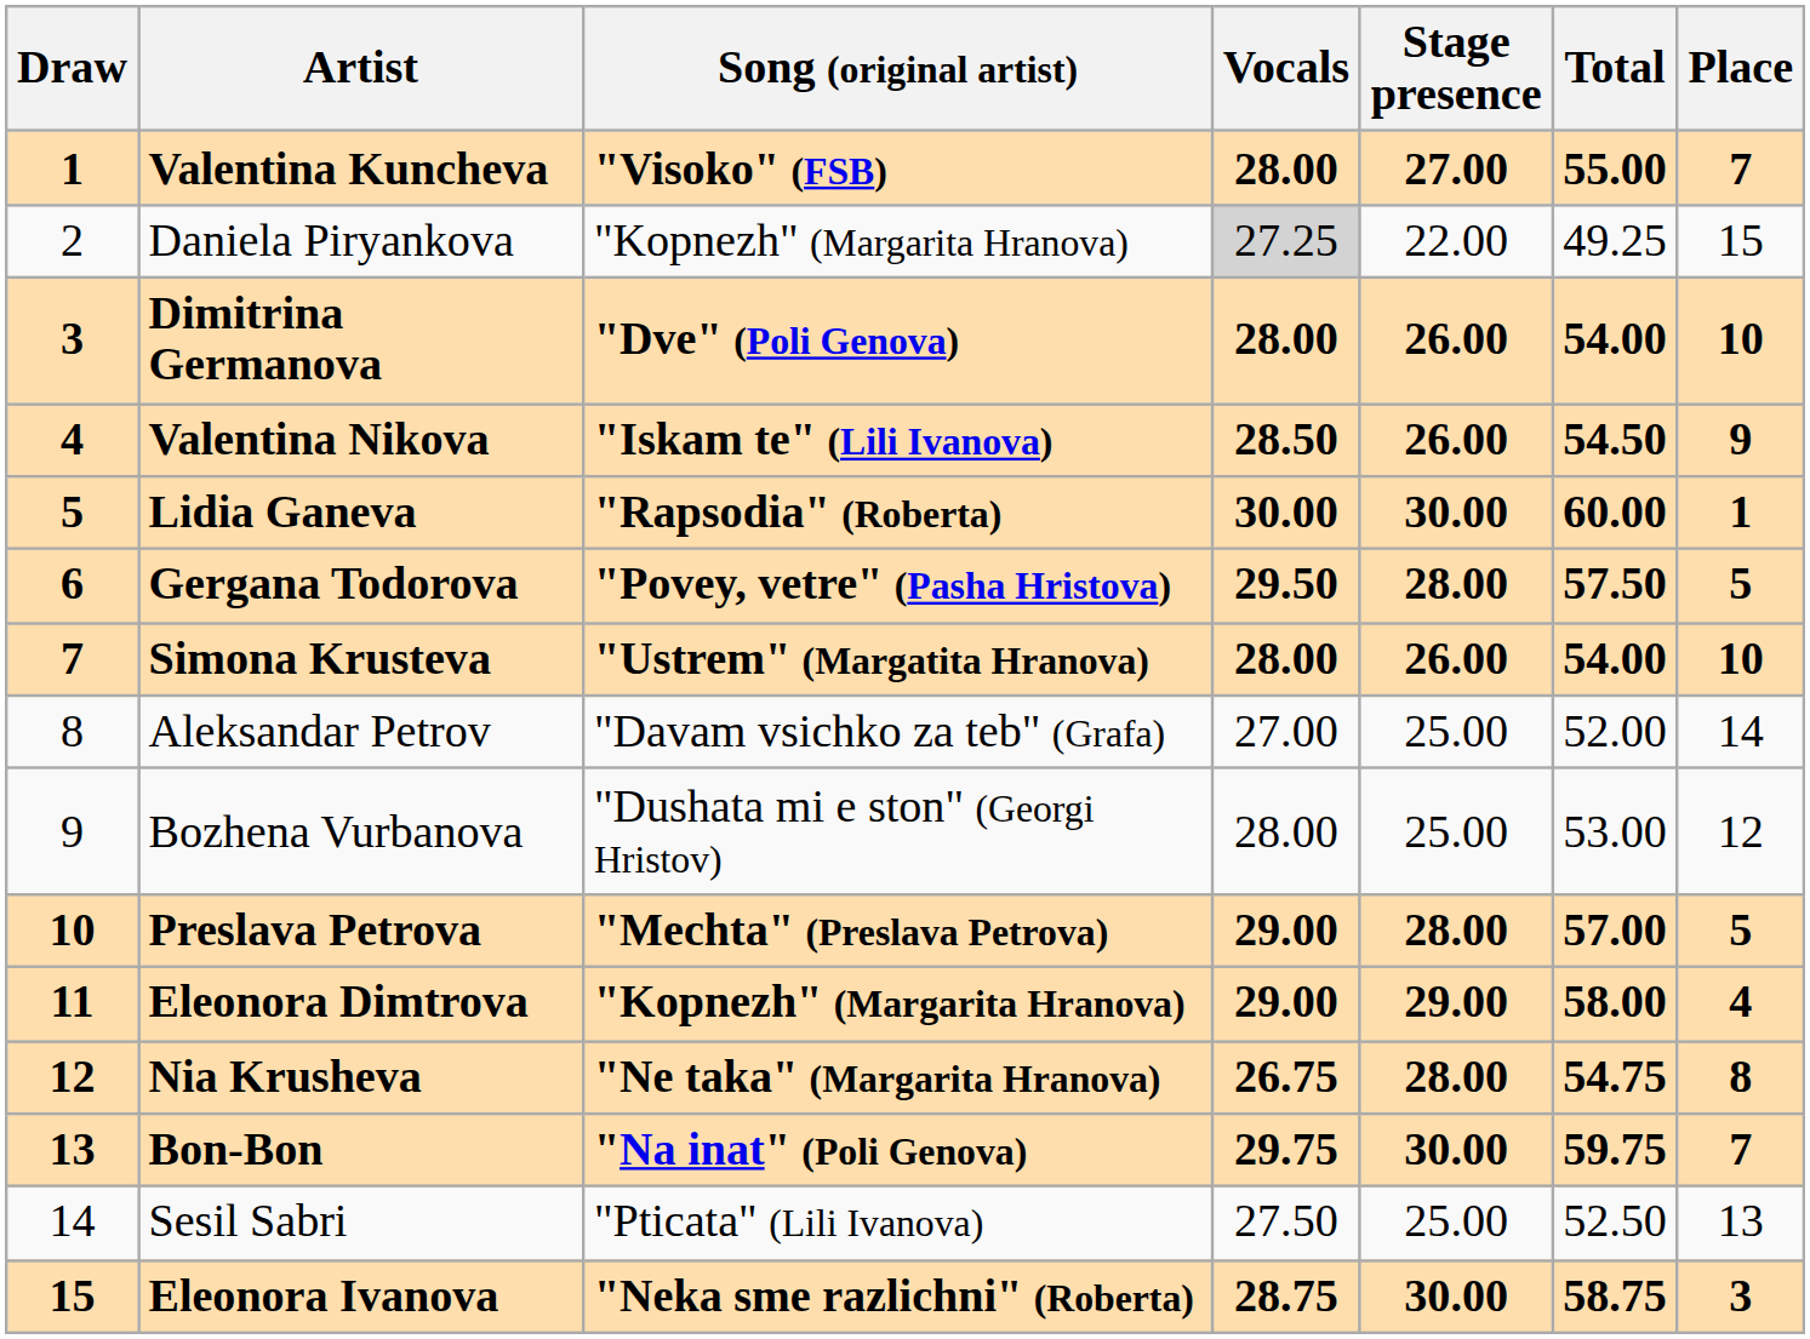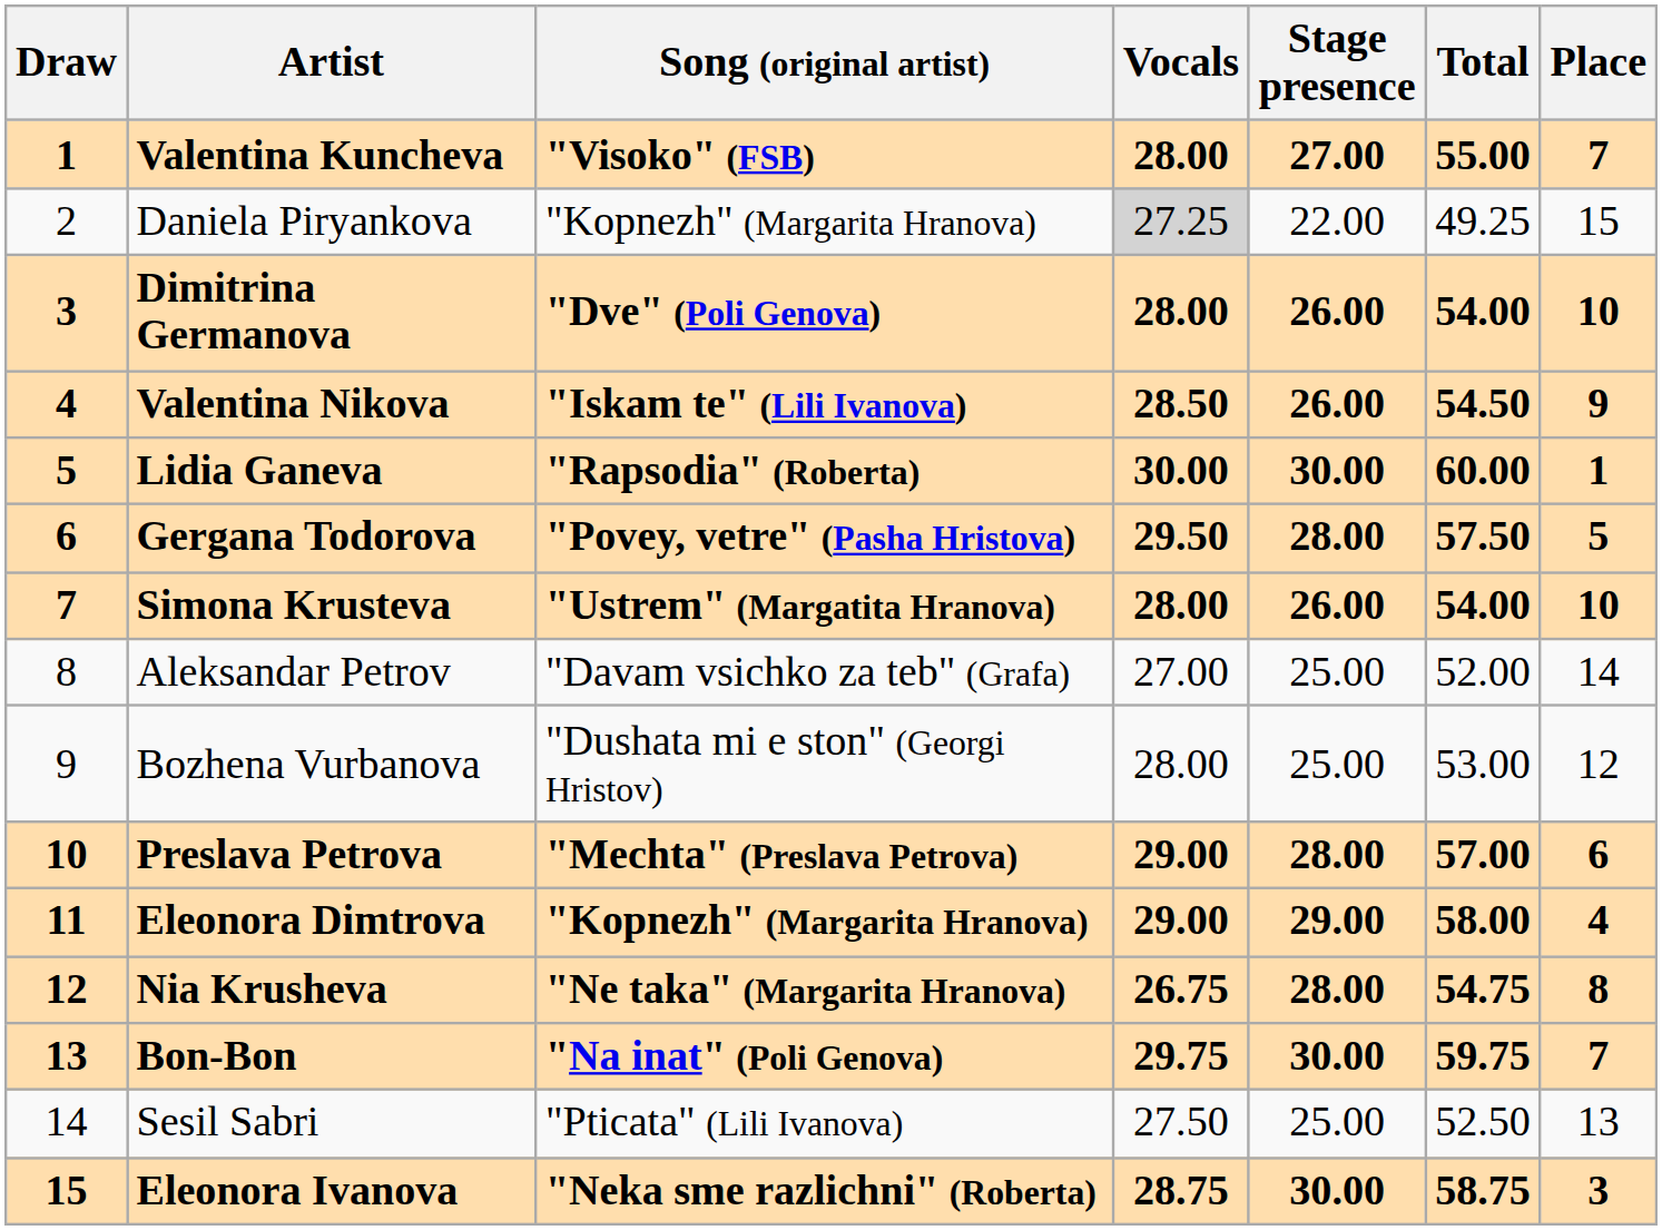Preslava Petrova | Place: 5 -> 6
